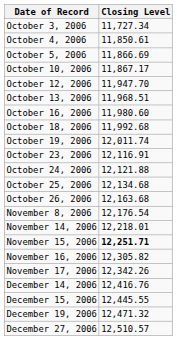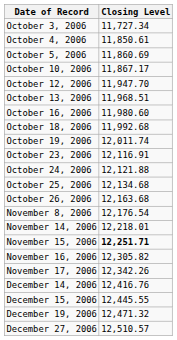October 5, 2006 | Closing Level: 11,866.69 -> 11,860.69
